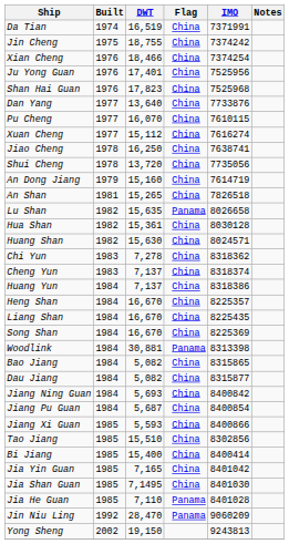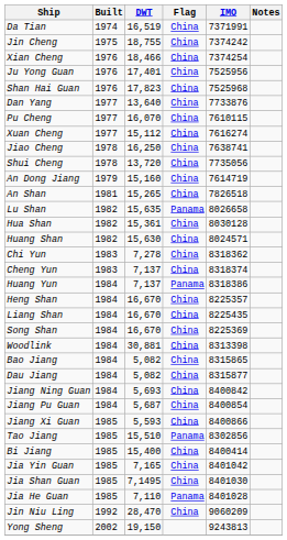Huang Yun | Flag: China -> Panama
Woodlink | Flag: Panama -> China
Tao Jiang | Flag: China -> Panama
Jin Niu Ling | Flag: Panama -> China
